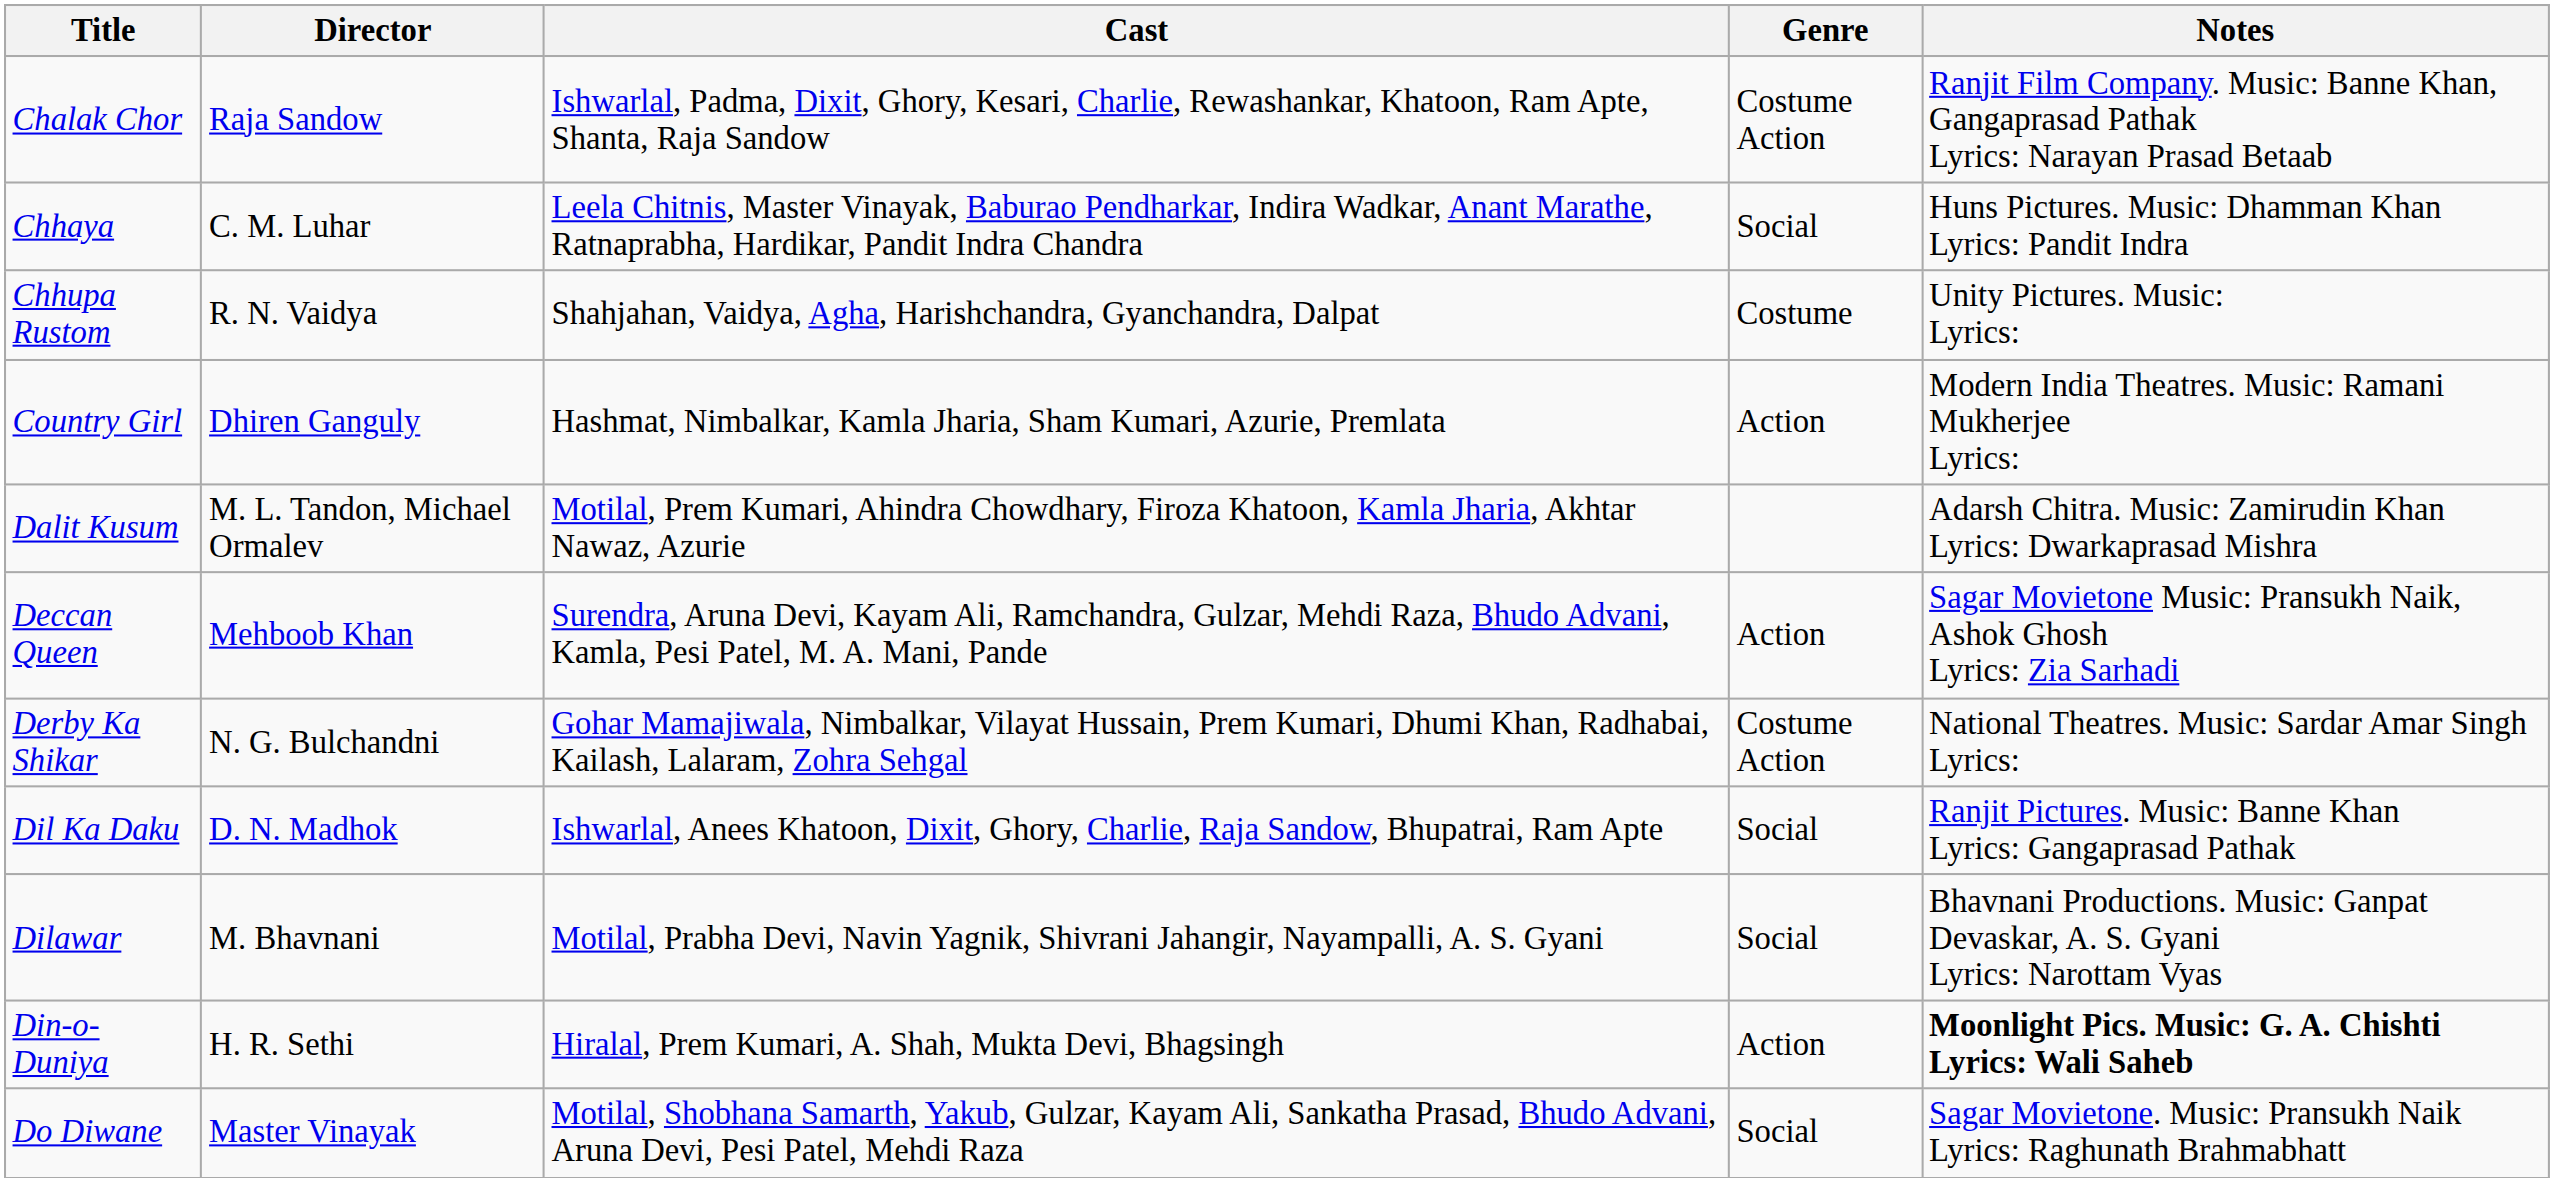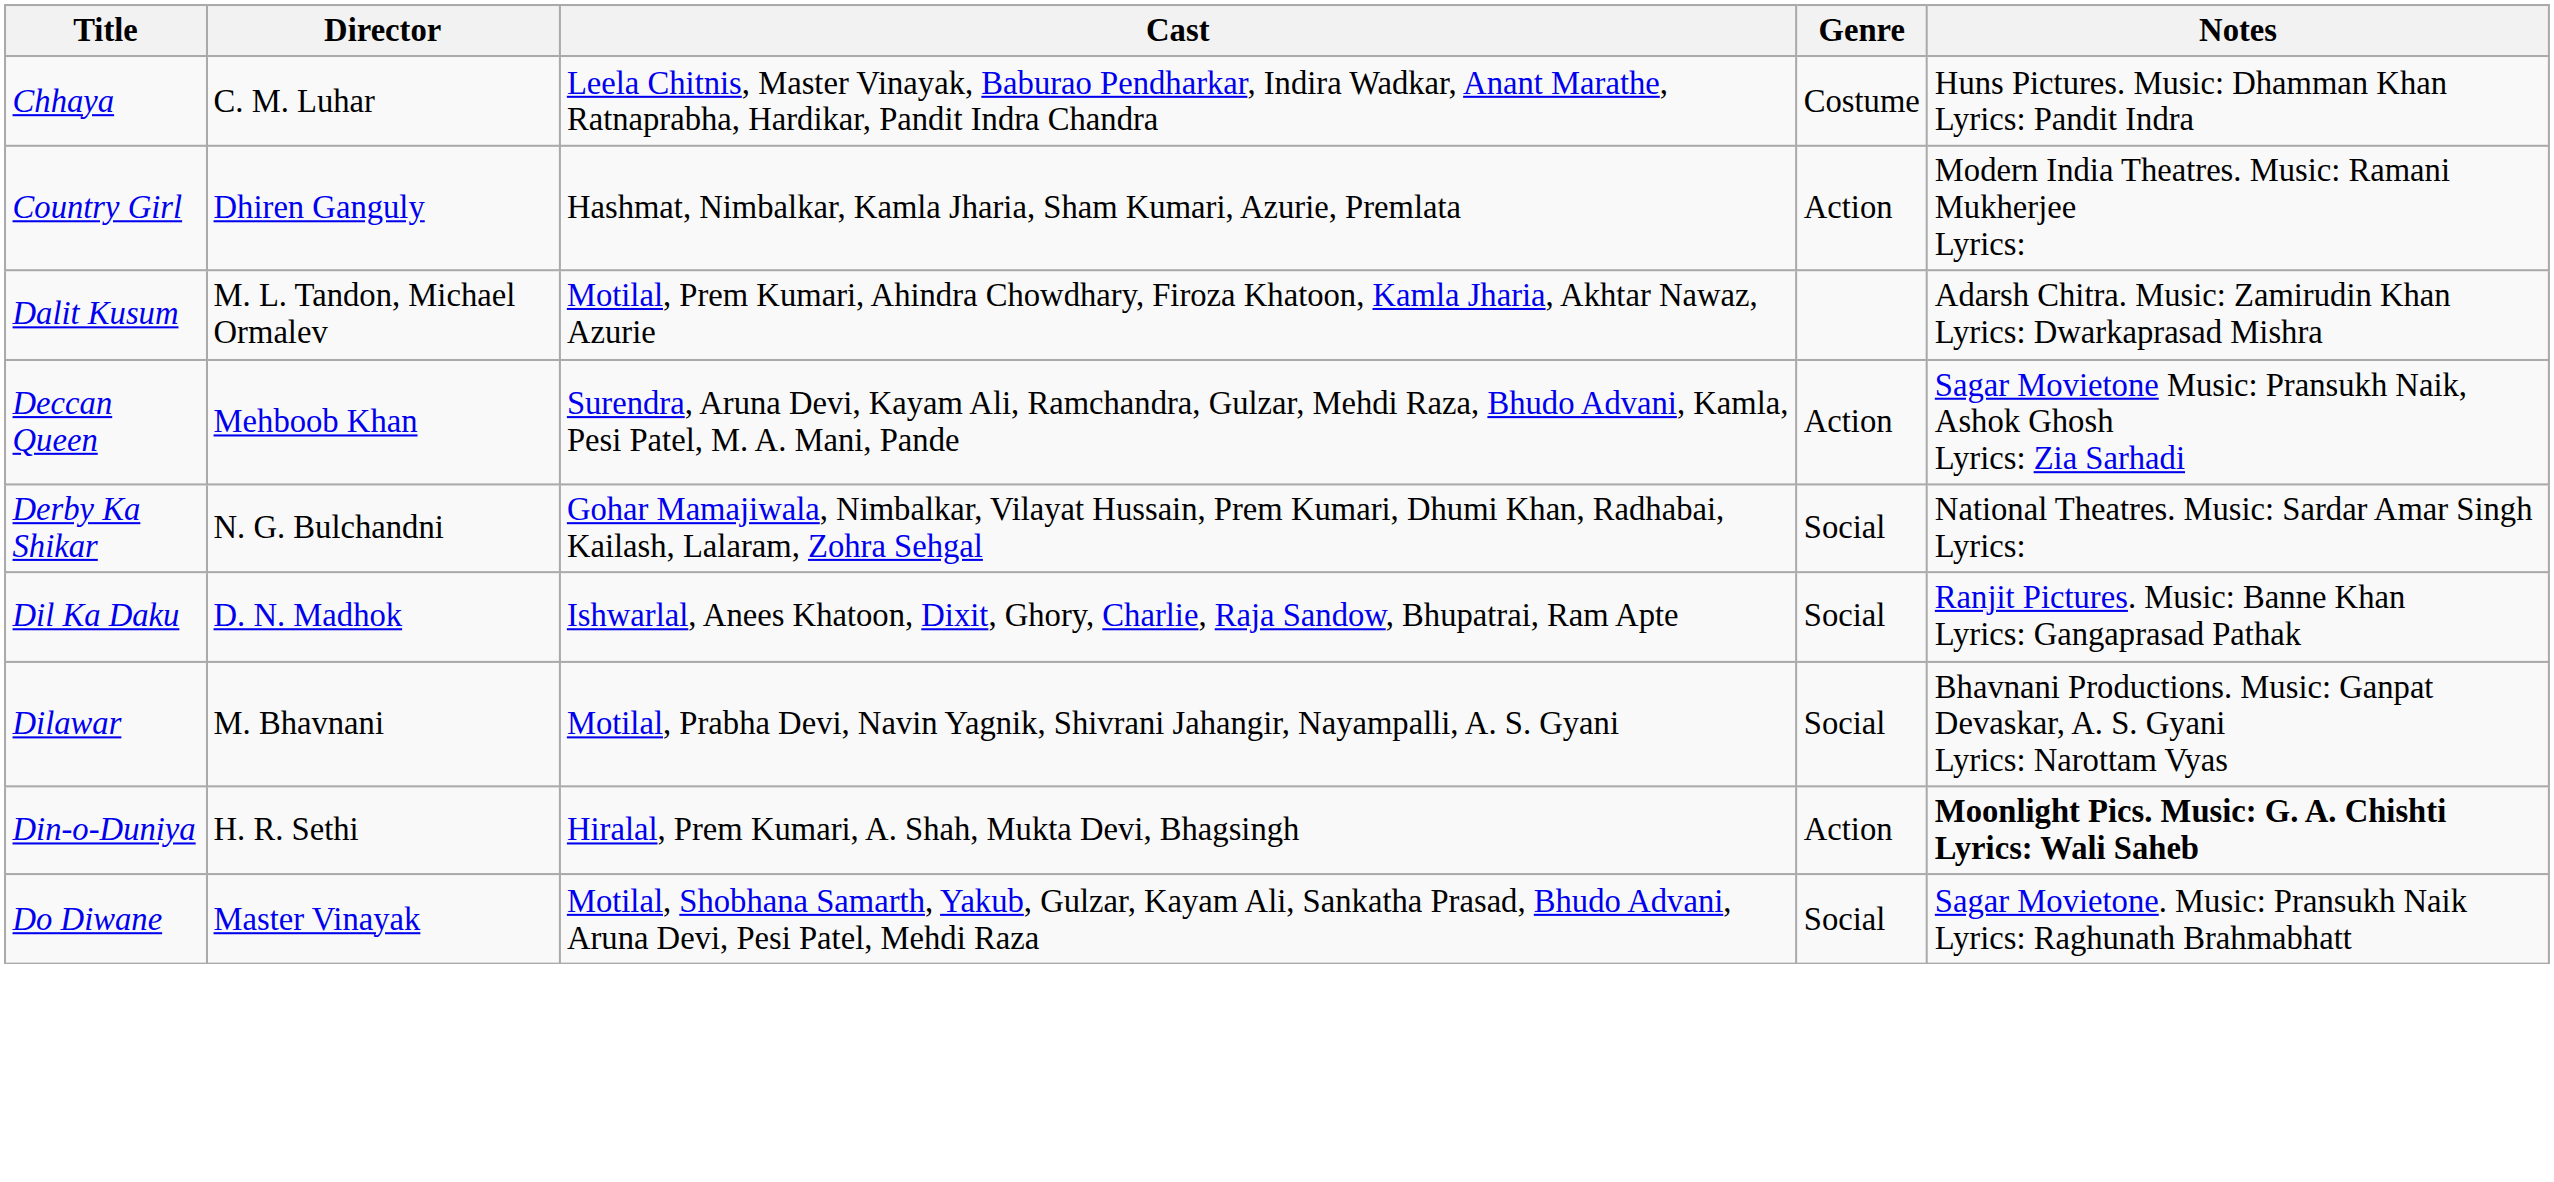- row: Chalak Chor | Raja Sandow | Ishwarlal, Padma, Dixit, Ghory, Kesari, Charlie, Rewashankar, Khatoon, Ram Apte, Shanta, Raja Sandow | Costume Action | Ranjit Film Company. Music: Banne Khan, Gangaprasad Pathak Lyrics: Narayan Prasad Betaab
Chhaya | Genre: Social -> Costume
- row: Chhupa Rustom | R. N. Vaidya | Shahjahan, Vaidya, Agha, Harishchandra, Gyanchandra, Dalpat | Costume | Unity Pictures. Music: Lyrics:
Derby Ka Shikar | Genre: Costume Action -> Social
